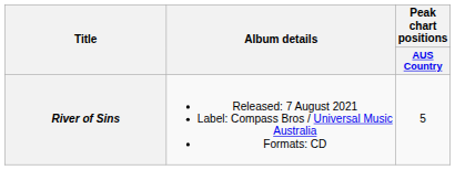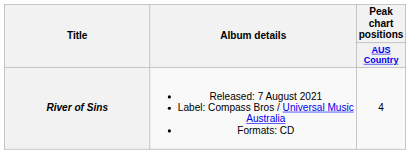River of Sins | Peak chart positions / AUS Country: 5 -> 4
